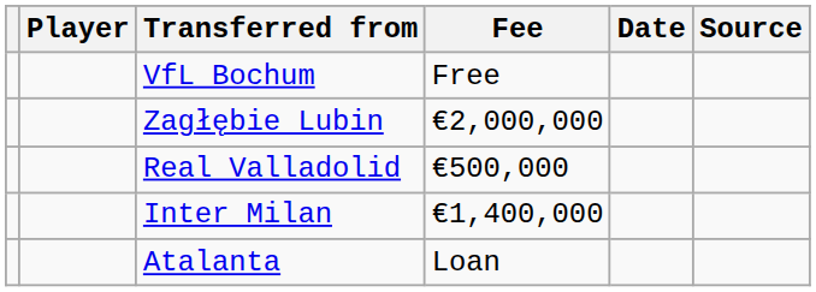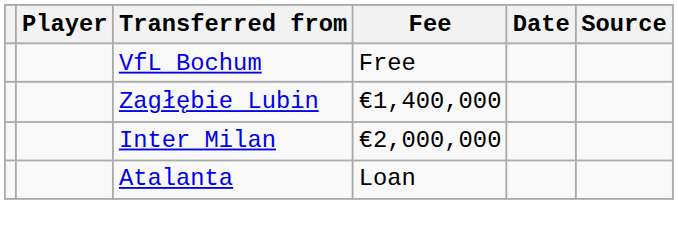Zagłębie Lubin | Fee: €2,000,000 -> €1,400,000
- row: Real Valladolid | €500,000
Inter Milan | Fee: €1,400,000 -> €2,000,000
